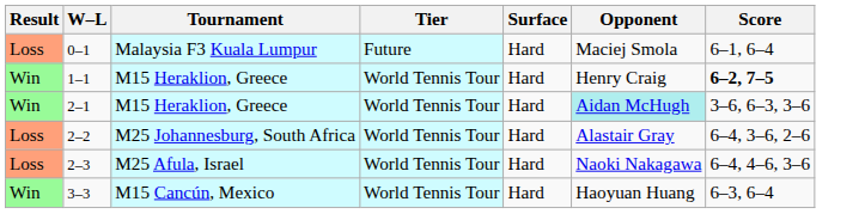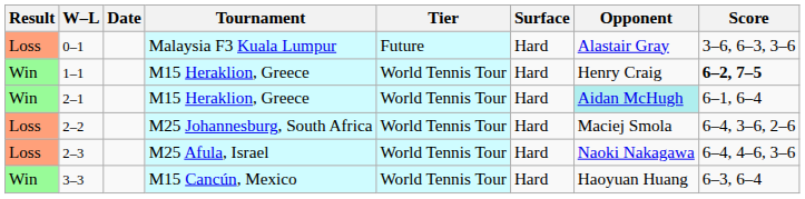+ column: Date
0–1 | Opponent: Maciej Smola -> Alastair Gray
0–1 | Score: 6–1, 6–4 -> 3–6, 6–3, 3–6
2–1 | Score: 3–6, 6–3, 3–6 -> 6–1, 6–4
2–2 | Opponent: Alastair Gray -> Maciej Smola
